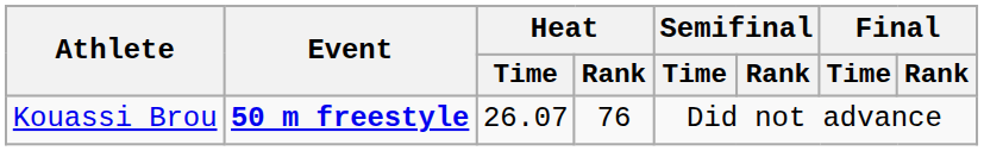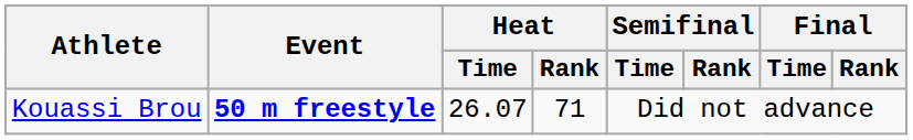Kouassi Brou | Heat / Rank: 76 -> 71
